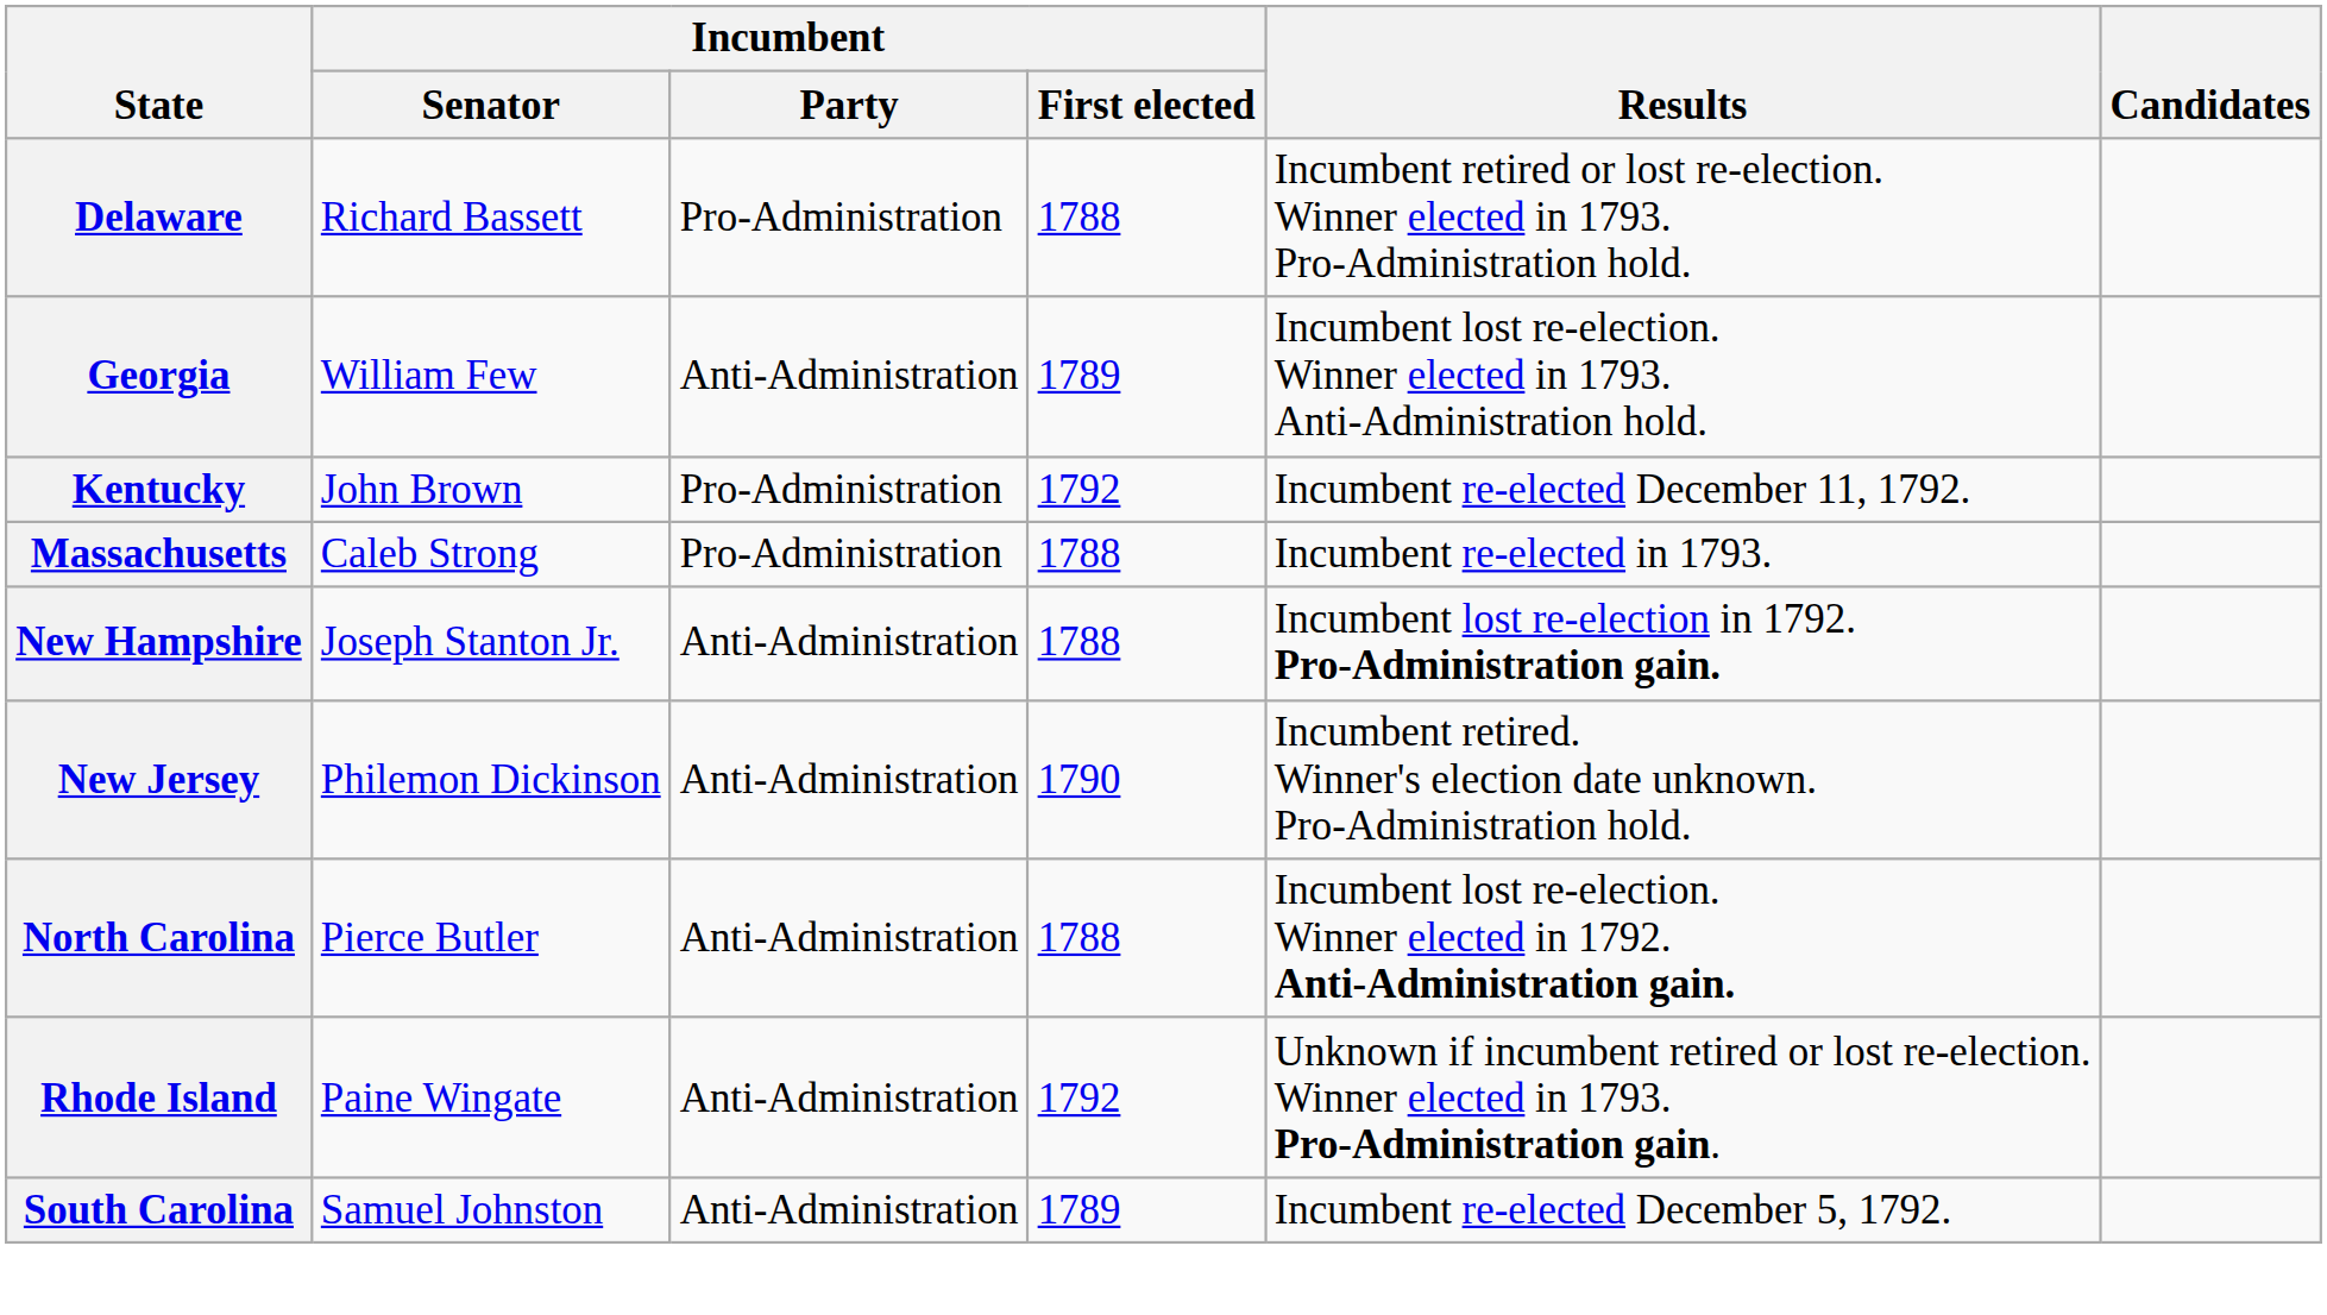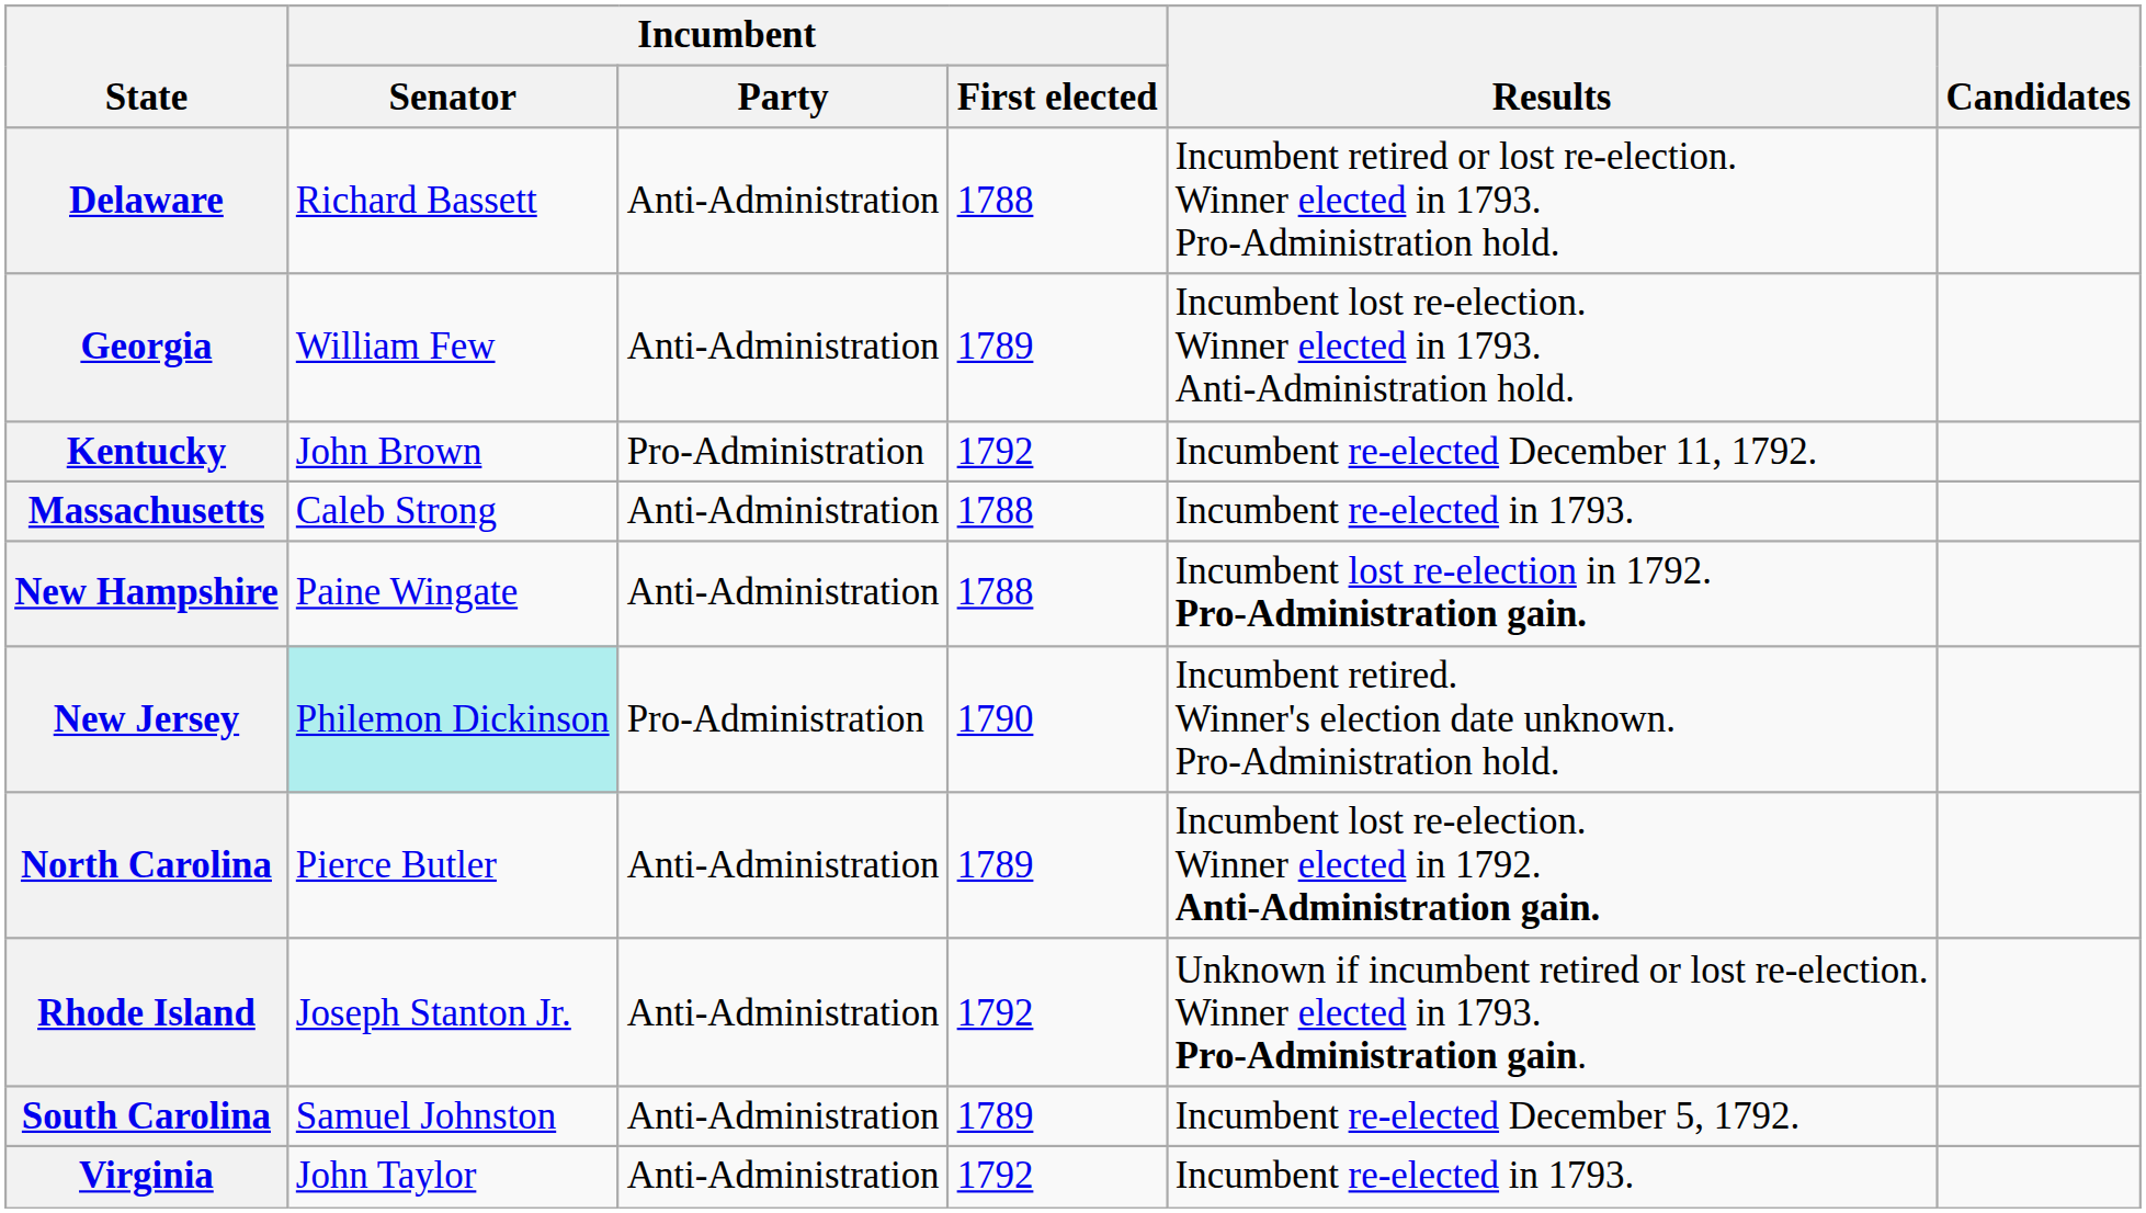Delaware | Incumbent / Party: Pro-Administration -> Anti-Administration
Massachusetts | Incumbent / Party: Pro-Administration -> Anti-Administration
New Hampshire | Incumbent / Senator: Joseph Stanton Jr. -> Paine Wingate
New Jersey | Incumbent / Senator: no background -> paleturquoise background
New Jersey | Incumbent / Party: Anti-Administration -> Pro-Administration
North Carolina | Incumbent / First elected: 1788 -> 1789
Rhode Island | Incumbent / Senator: Paine Wingate -> Joseph Stanton Jr.
+ row: Virginia | John Taylor | Anti-Administration | 1792 | Incumbent re-elected in 1793.
